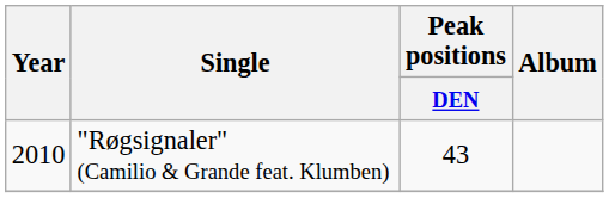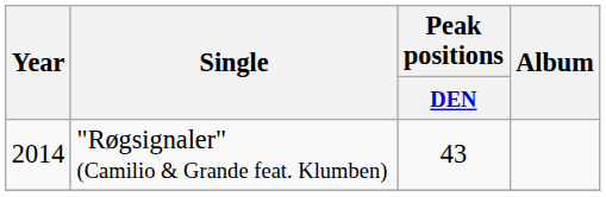"Røgsignaler" (Camilio & Grande feat. Klumben) | Year: 2010 -> 2014
